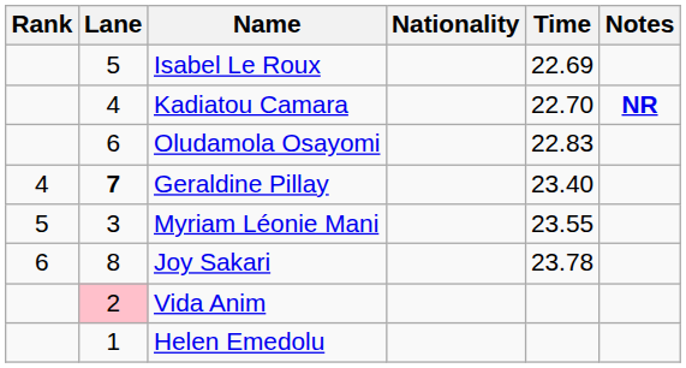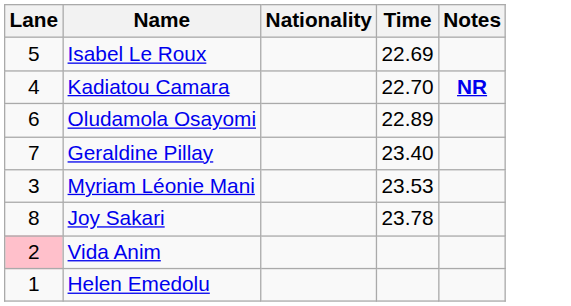- column: Rank | 4 | 5 | 6
Oludamola Osayomi | Time: 22.83 -> 22.89
Geraldine Pillay | Lane: bold -> normal
Myriam Léonie Mani | Time: 23.55 -> 23.53
